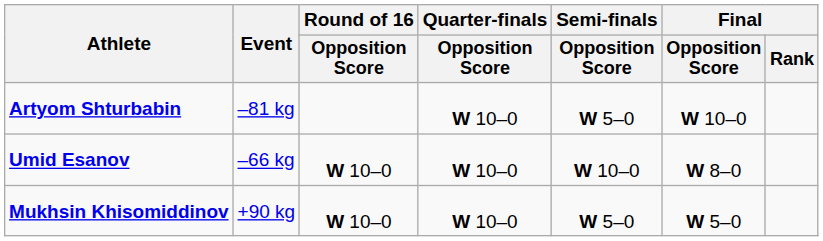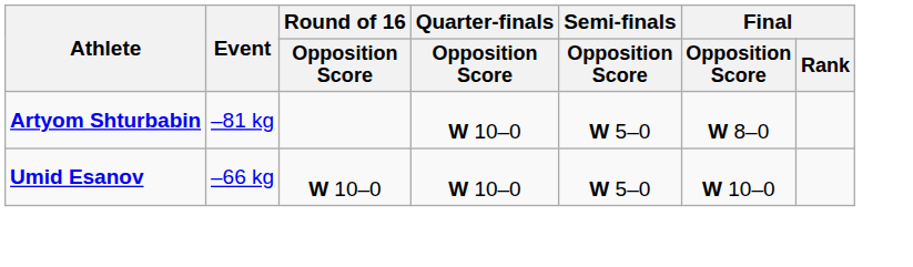Artyom Shturbabin | Final / Opposition Score: W 10–0 -> W 8–0
Umid Esanov | Semi-finals / Opposition Score: W 10–0 -> W 5–0
Umid Esanov | Final / Opposition Score: W 8–0 -> W 10–0
- row: Mukhsin Khisomiddinov | +90 kg | W 10–0 | W 10–0 | W 5–0 | W 5–0
